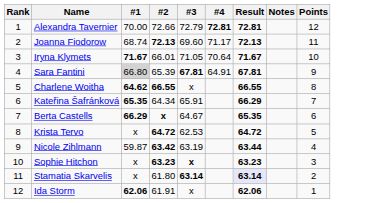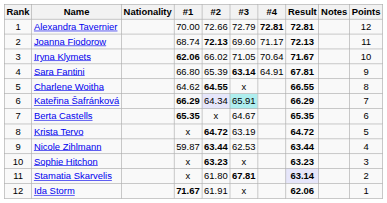+ column: Nationality
Iryna Klymets | #1: 71.67 -> 62.06
Iryna Klymets | #2: 66.01 -> 66.02
Sara Fantini | #1: lightgrey background -> no background
Sara Fantini | #3: 67.81 -> 63.14
Charlene Woitha | #1: bold -> normal
Charlene Woitha | #2: 66.55 -> 64.55
Kateřina Šafránková | #1: 65.35 -> 66.29
Kateřina Šafránková | #2: no background -> lavender background
Kateřina Šafránková | #3: no background -> paleturquoise background
Berta Castells | #1: 66.29 -> 65.35
Berta Castells | #2: bold -> normal
Krista Tervo | #3: 62.53 -> 63.19
Nicole Zihlmann | #2: 63.42 -> 63.44
Nicole Zihlmann | #3: 63.19 -> 62.53
Sophie Hitchon | #3: bold -> normal
Stamatia Skarvelis | #3: 63.14 -> 67.81
Ida Storm | #1: 62.06 -> 71.67
